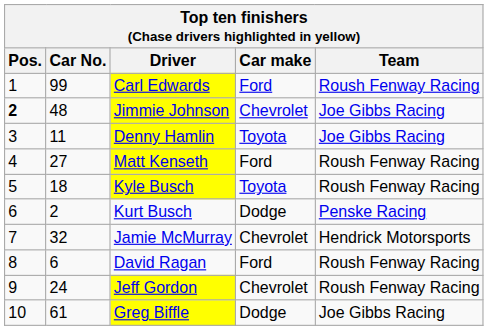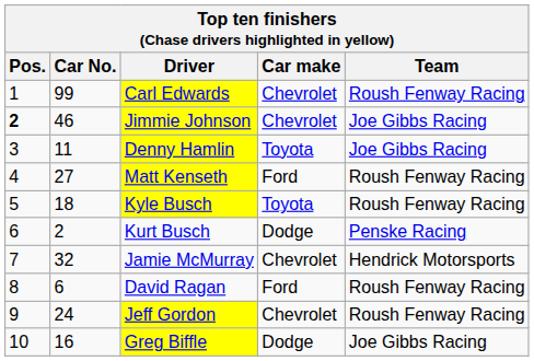Carl Edwards | Car make: Ford -> Chevrolet
Jimmie Johnson | Car No.: 48 -> 46
Greg Biffle | Car No.: 61 -> 16
